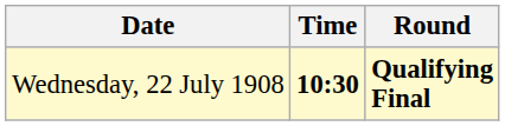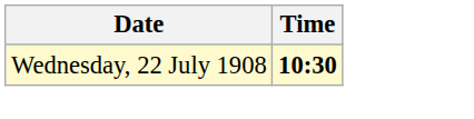- column: Round | Qualifying Final
